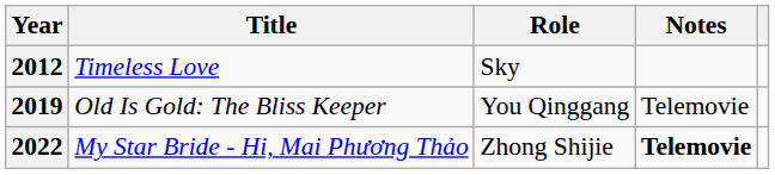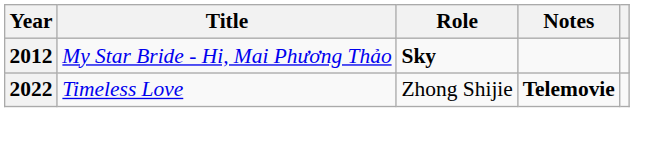2012 | Title: Timeless Love -> My Star Bride - Hi, Mai Phương Thảo
2012 | Role: normal -> bold
- row: 2019 | Old Is Gold: The Bliss Keeper | You Qinggang | Telemovie
2022 | Title: My Star Bride - Hi, Mai Phương Thảo -> Timeless Love
